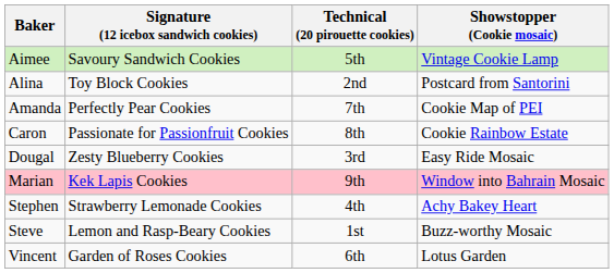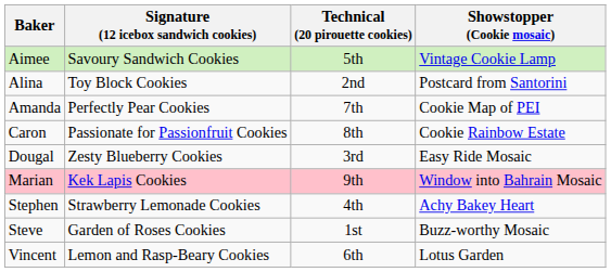Steve | Signature (12 icebox sandwich cookies): Lemon and Rasp-Beary Cookies -> Garden of Roses Cookies
Vincent | Signature (12 icebox sandwich cookies): Garden of Roses Cookies -> Lemon and Rasp-Beary Cookies
